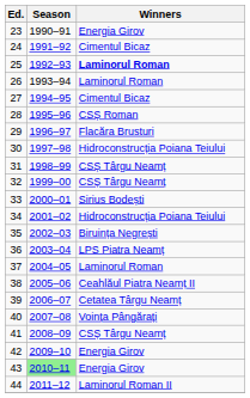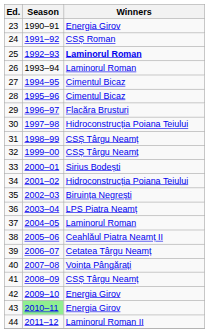24 | Winners: Cimentul Bicaz -> CSȘ Roman
28 | Winners: CSȘ Roman -> Cimentul Bicaz
